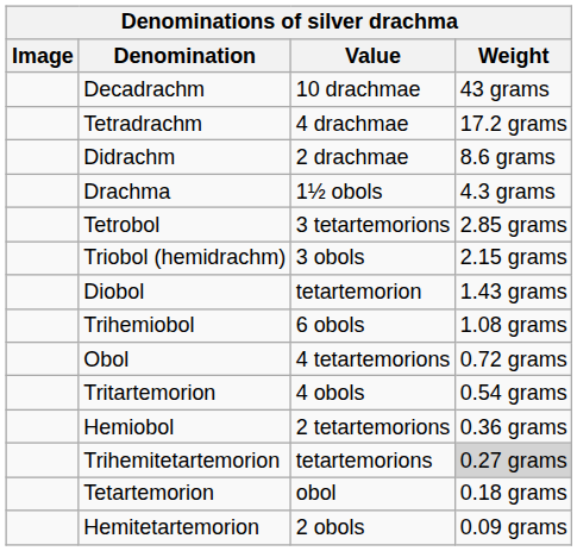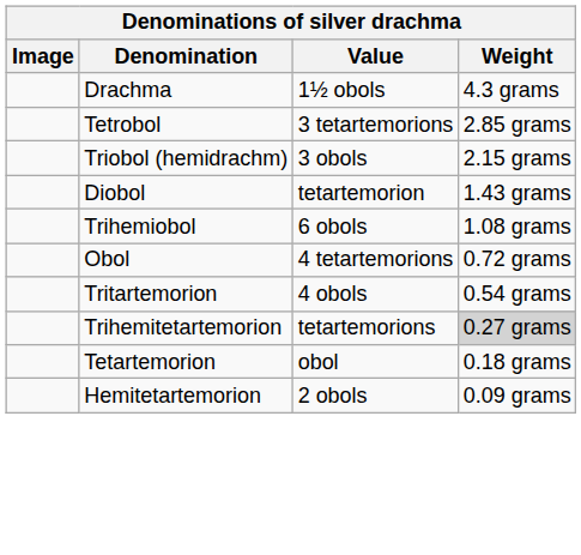- row: Decadrachm | 10 drachmae | 43 grams
- row: Tetradrachm | 4 drachmae | 17.2 grams
- row: Didrachm | 2 drachmae | 8.6 grams
- row: Hemiobol | 2 tetartemorions | 0.36 grams
